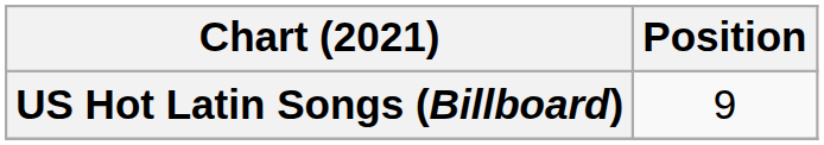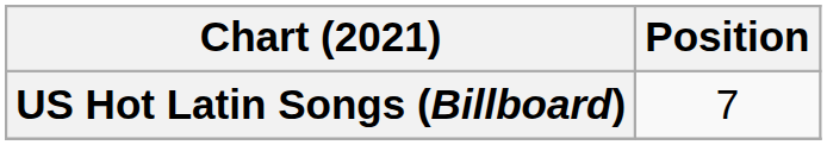US Hot Latin Songs (Billboard) | Position: 9 -> 7
